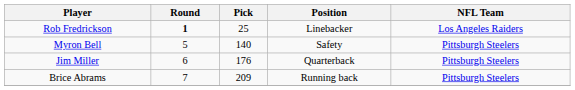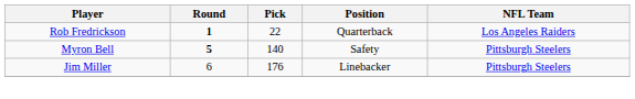Rob Fredrickson | Pick: 25 -> 22
Rob Fredrickson | Position: Linebacker -> Quarterback
Myron Bell | Round: normal -> bold
Jim Miller | Position: Quarterback -> Linebacker
- row: Brice Abrams | 7 | 209 | Running back | Pittsburgh Steelers
